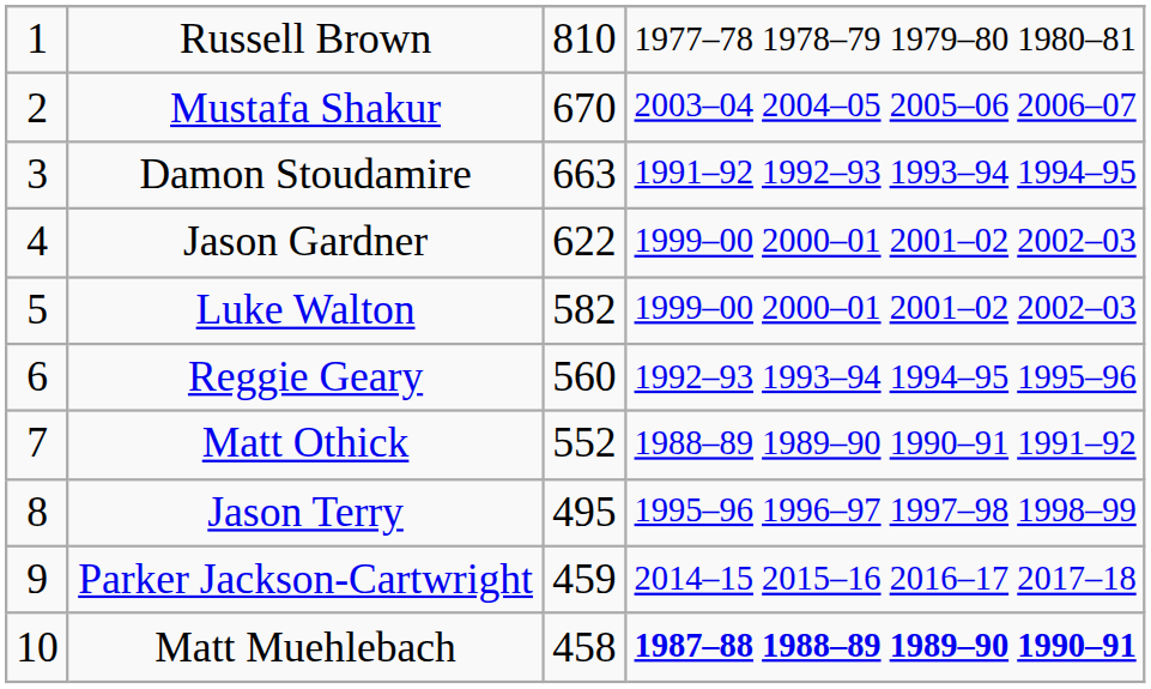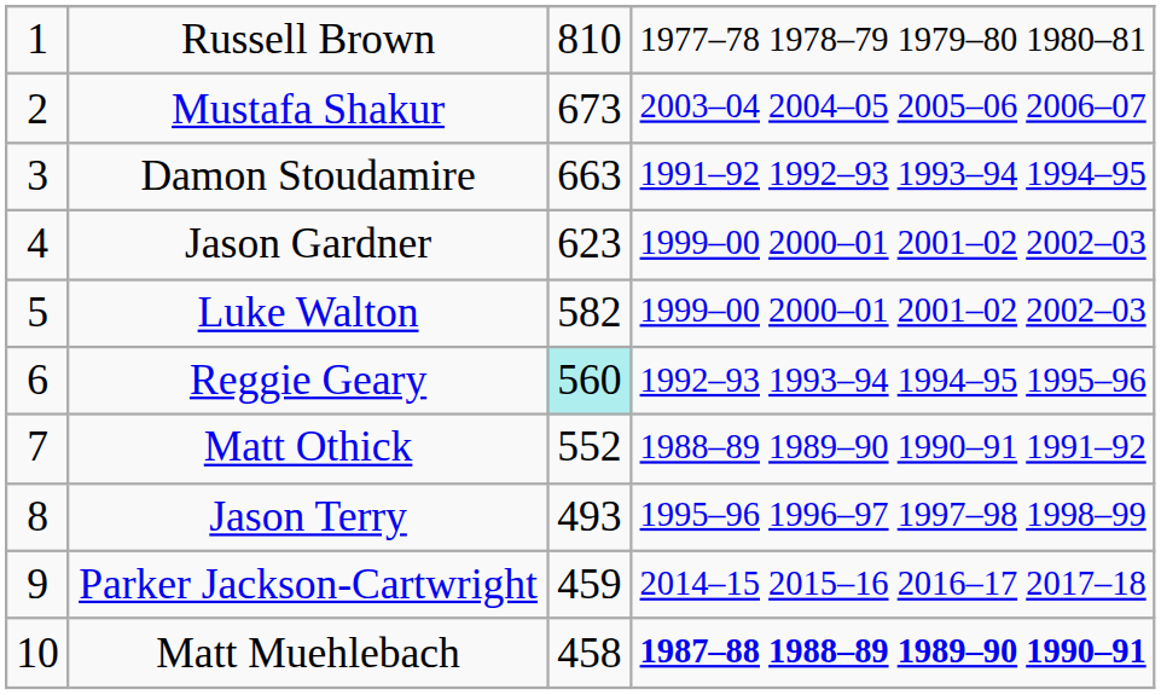Mustafa Shakur | column 3: 670 -> 673
Jason Gardner | column 3: 622 -> 623
Reggie Geary | column 3: no background -> paleturquoise background
Jason Terry | column 3: 495 -> 493
